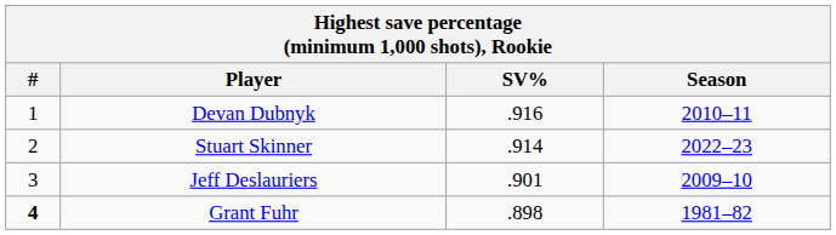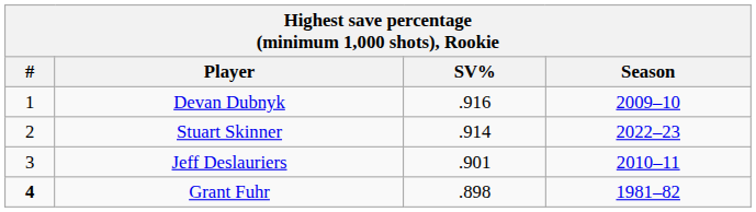Devan Dubnyk | Season: 2010–11 -> 2009–10
Jeff Deslauriers | Season: 2009–10 -> 2010–11
